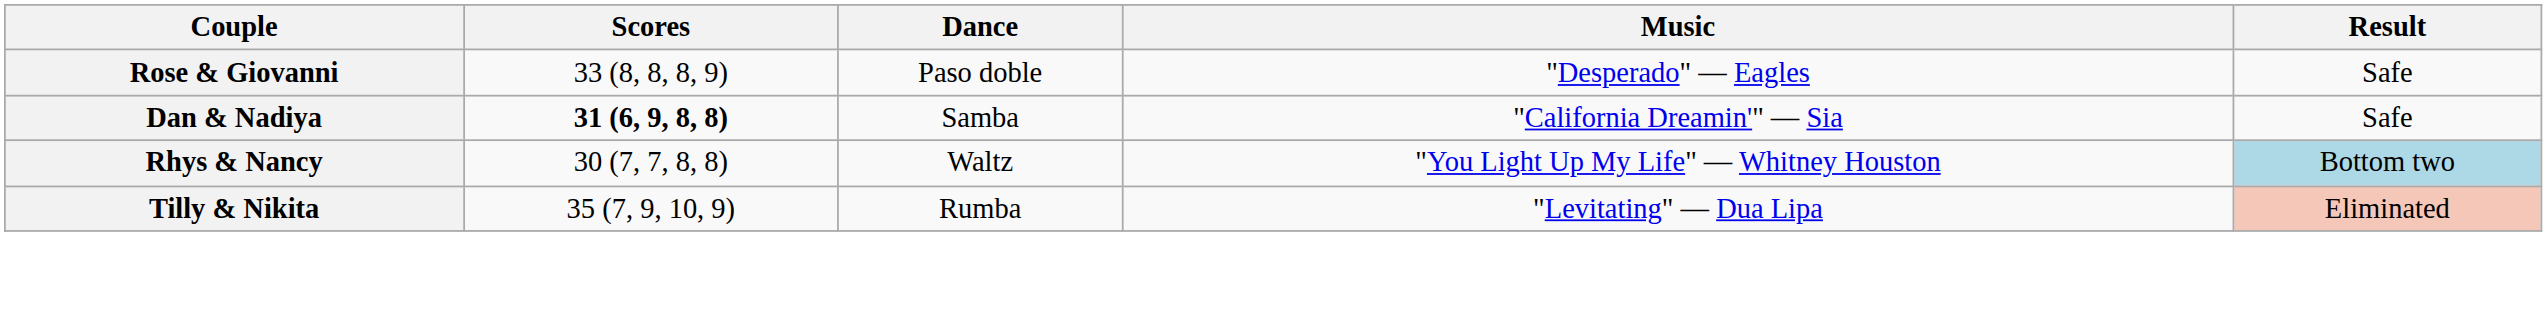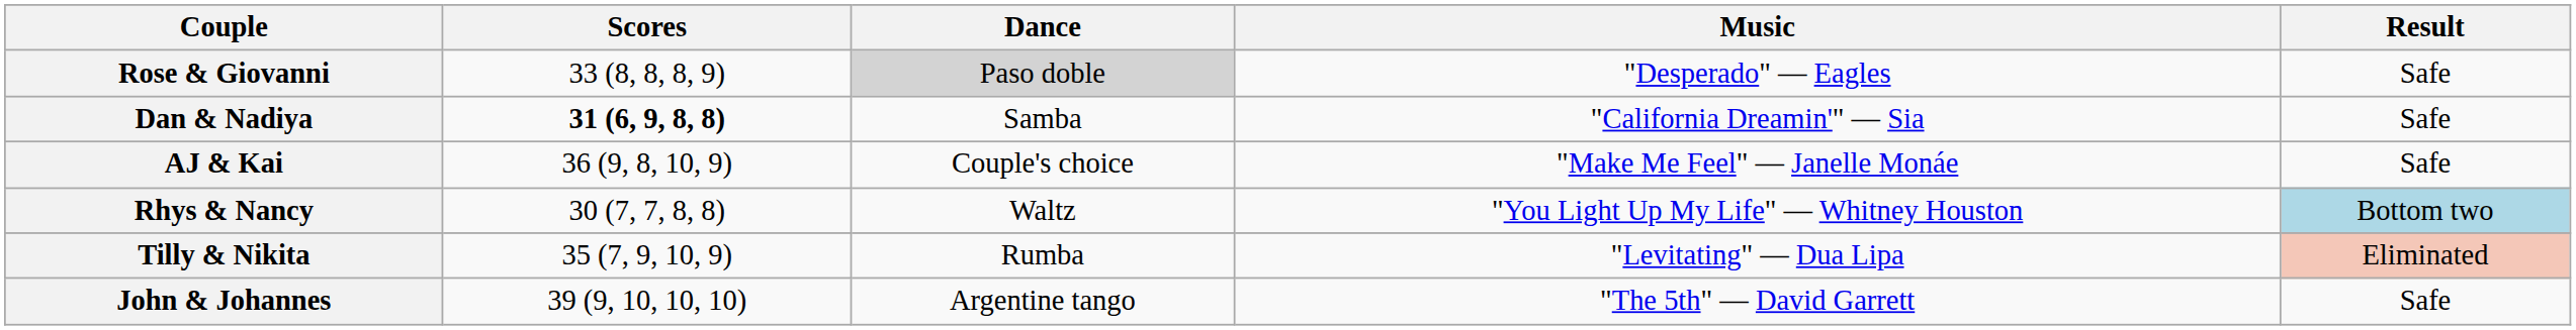Rose & Giovanni | Dance: no background -> lightgrey background
+ row: AJ & Kai | 36 (9, 8, 10, 9) | Couple's choice | "Make Me Feel" — Janelle Monáe | Safe
+ row: John & Johannes | 39 (9, 10, 10, 10) | Argentine tango | "The 5th" — David Garrett | Safe
